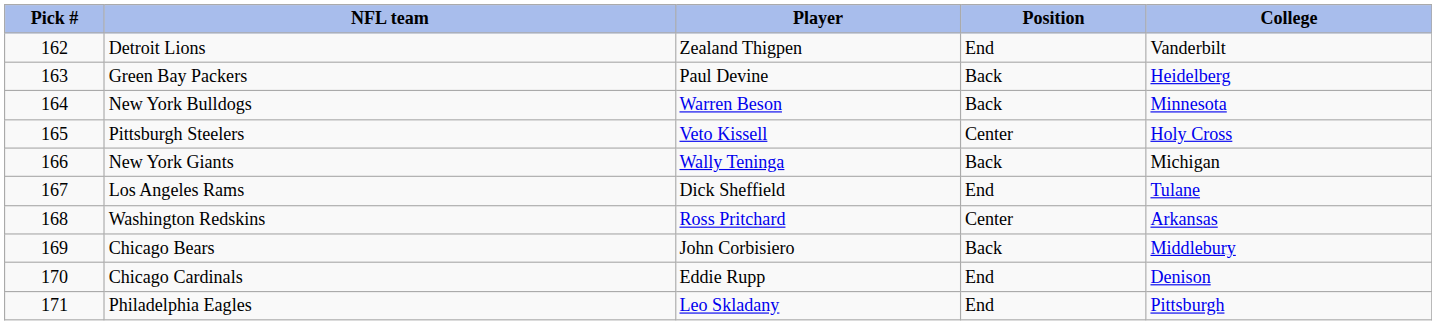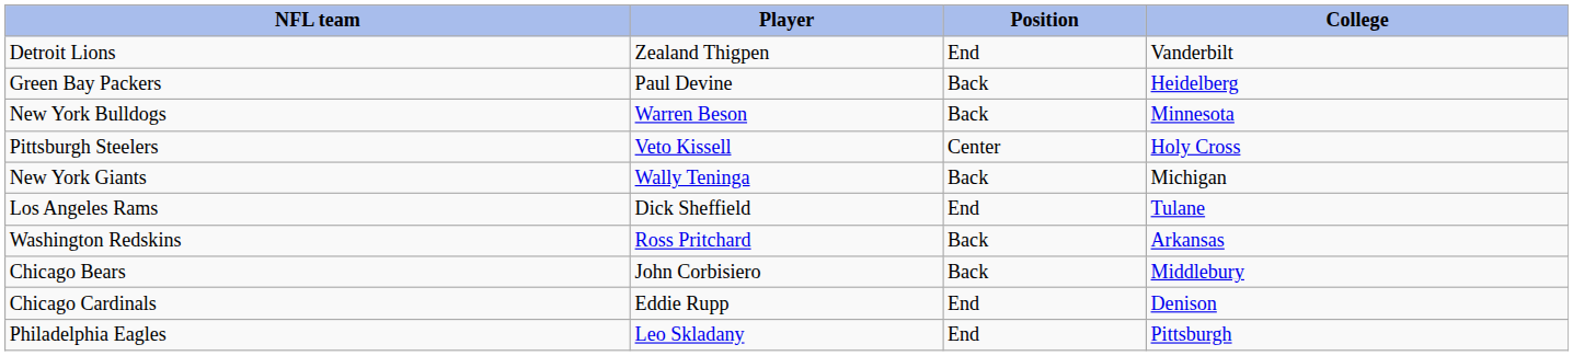- column: Pick # | 162 | 163 | 164 | 165 | 166 | 167 | 168 | 169 | 170 | 171
Washington Redskins | Position: Center -> Back
